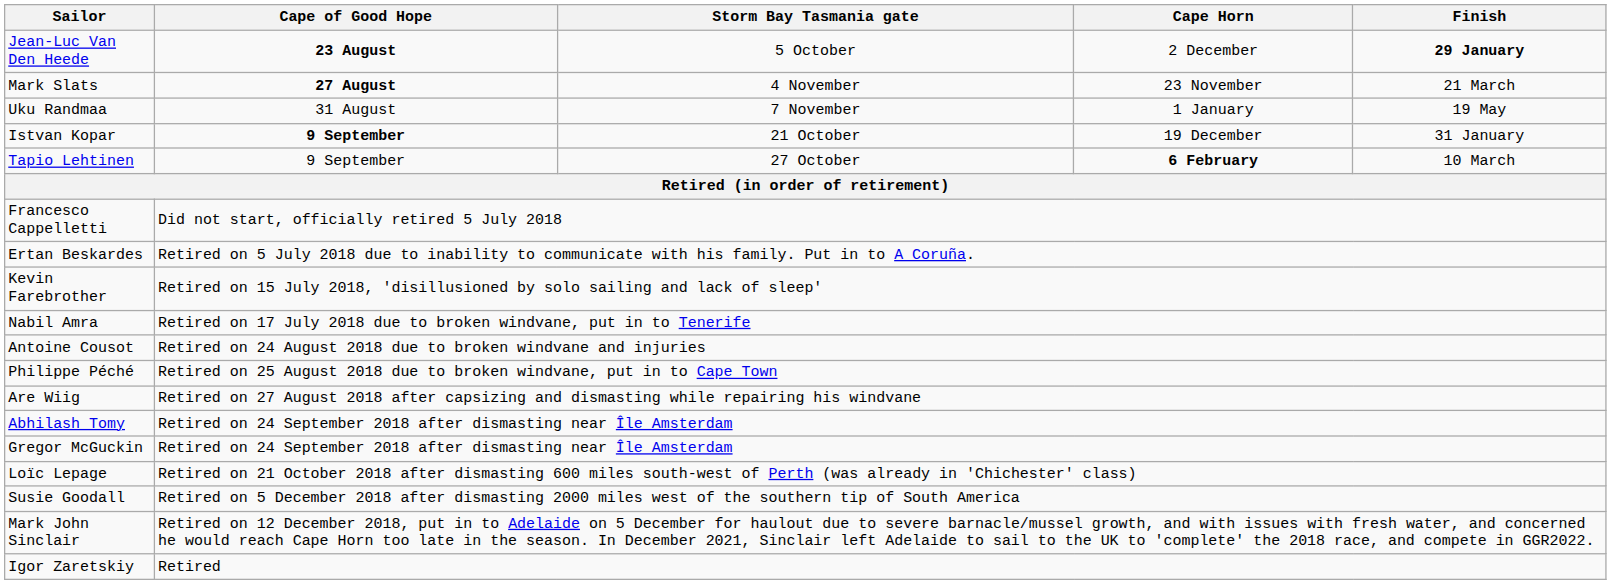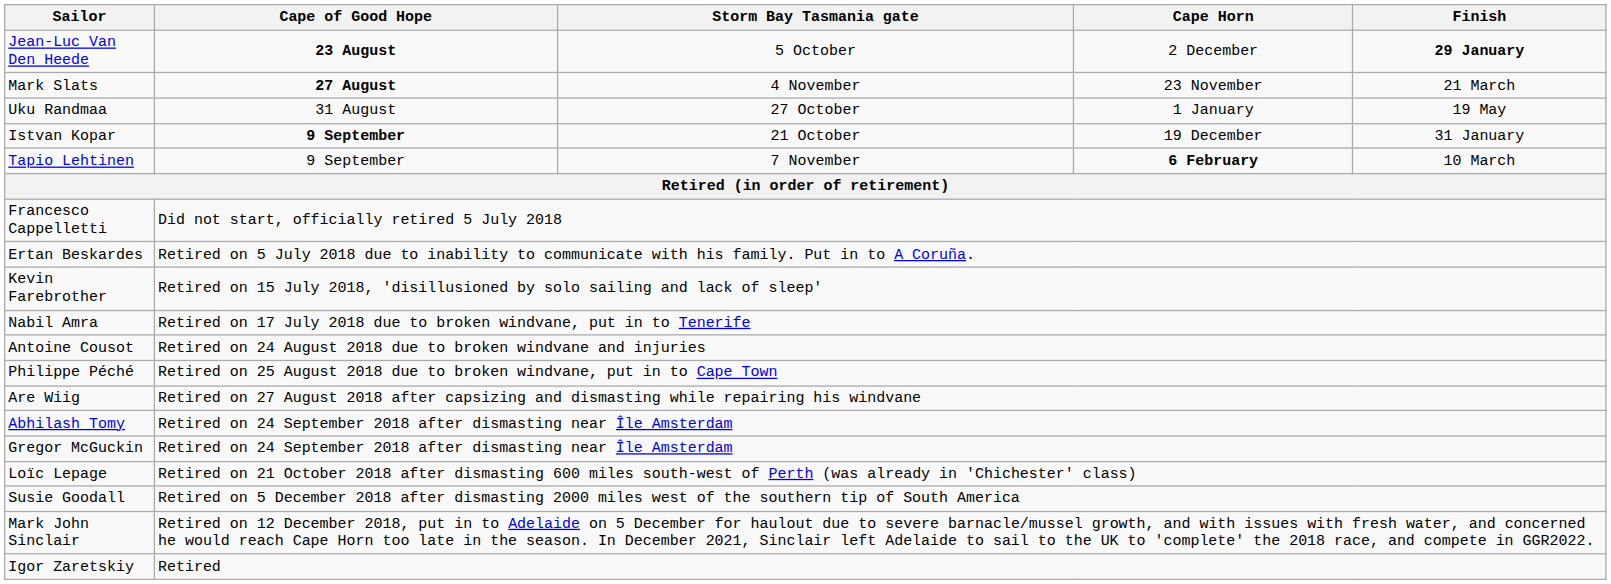Uku Randmaa | Storm Bay Tasmania gate: 7 November -> 27 October
Tapio Lehtinen | Storm Bay Tasmania gate: 27 October -> 7 November
